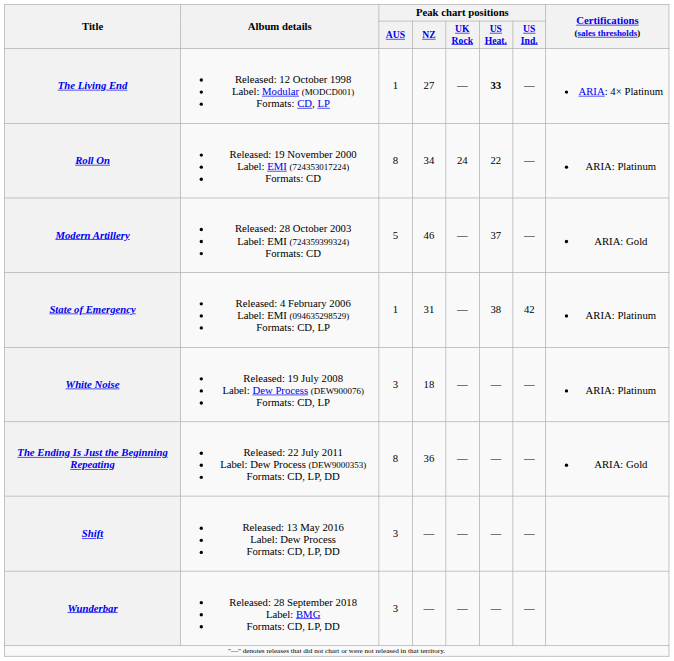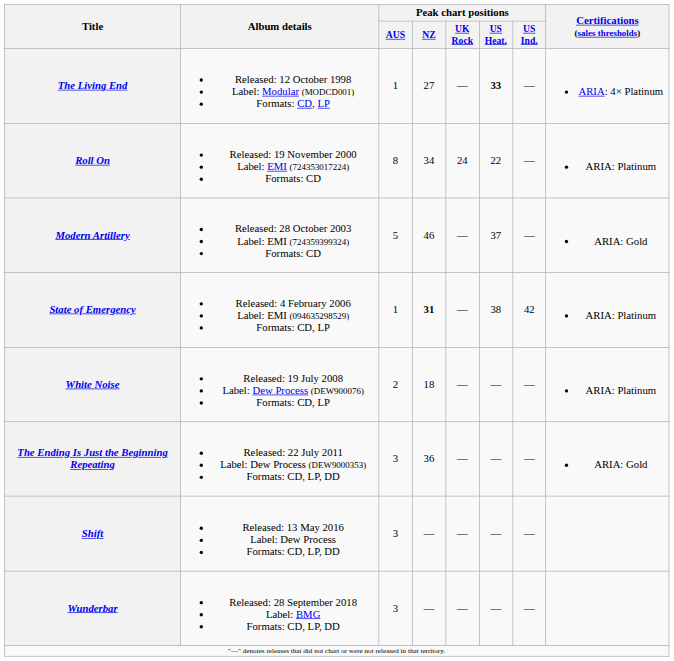State of Emergency | Peak chart positions / NZ: normal -> bold
White Noise | Peak chart positions / AUS: 3 -> 2
The Ending Is Just the Beginning Repeating | Peak chart positions / AUS: 8 -> 3
